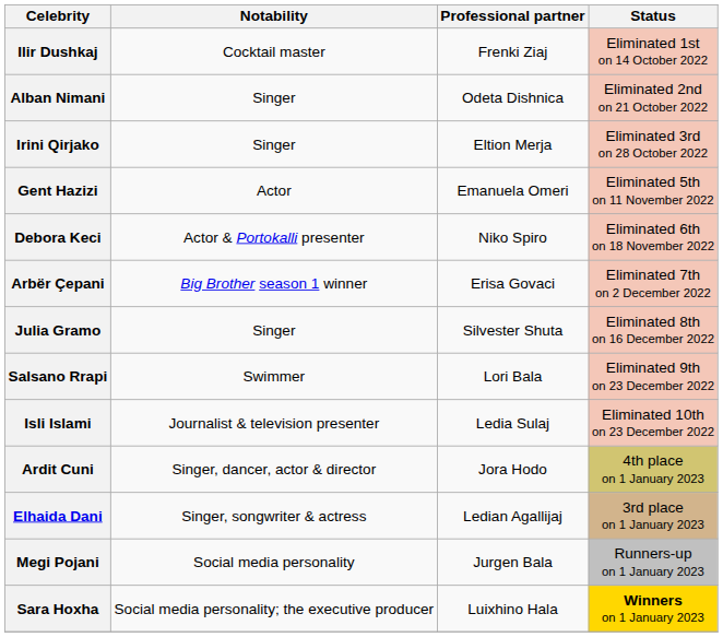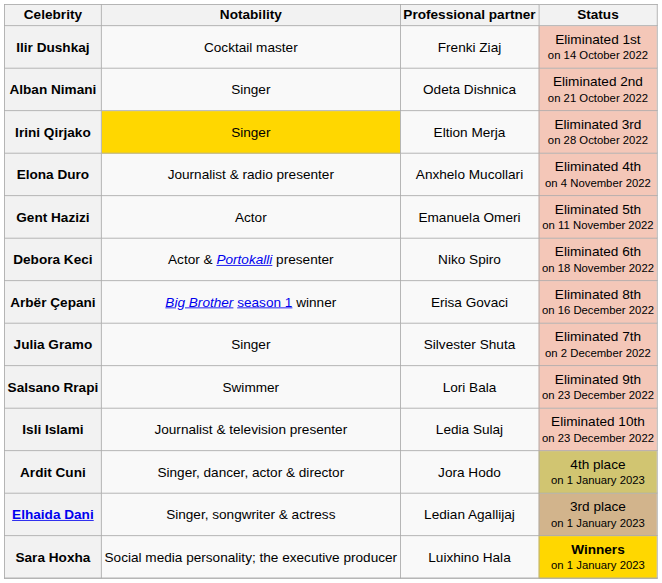Irini Qirjako | Notability: no background -> gold background
+ row: Elona Duro | Journalist & radio presenter | Anxhelo Mucollari | Eliminated 4th on 4 November 2022
Arbër Çepani | Status: Eliminated 7th on 2 December 2022 -> Eliminated 8th on 16 December 2022
Julia Gramo | Status: Eliminated 8th on 16 December 2022 -> Eliminated 7th on 2 December 2022
- row: Megi Pojani | Social media personality | Jurgen Bala | Runners-up on 1 January 2023
